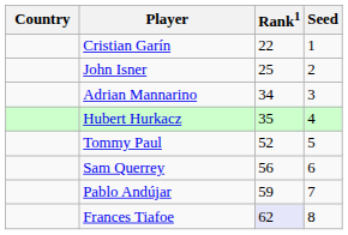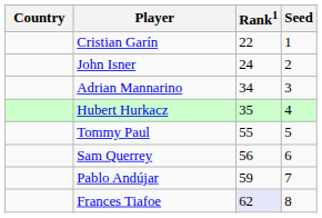John Isner | Rank1: 25 -> 24
Tommy Paul | Rank1: 52 -> 55
